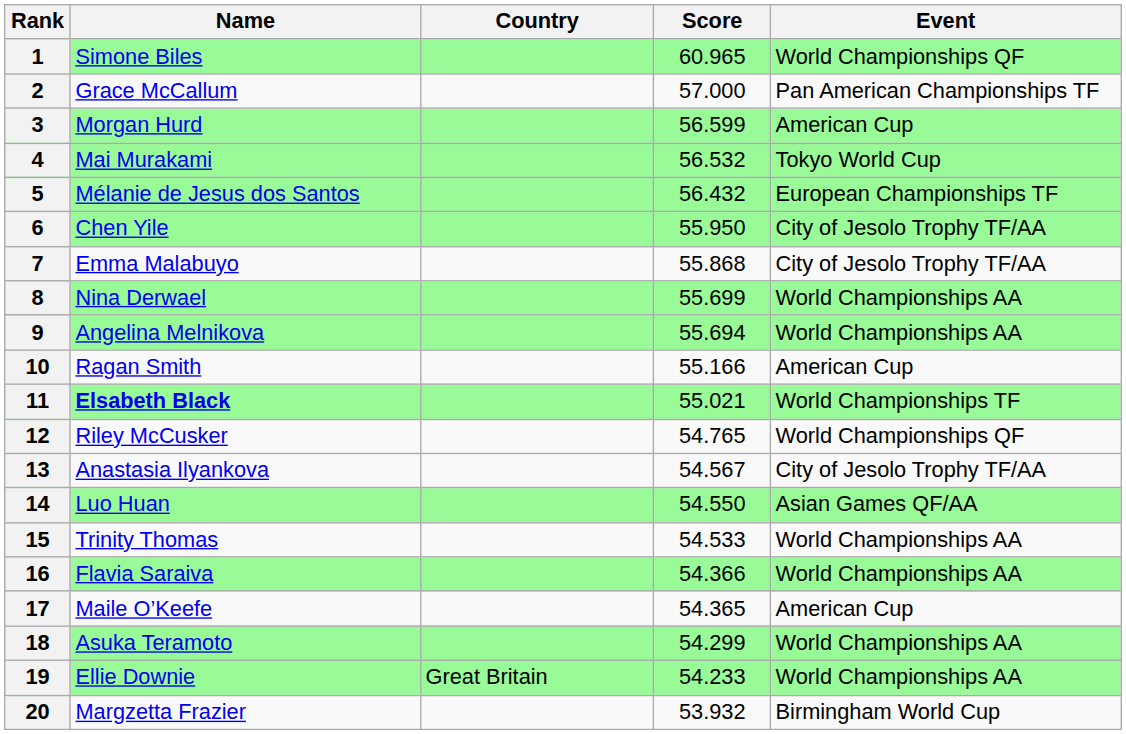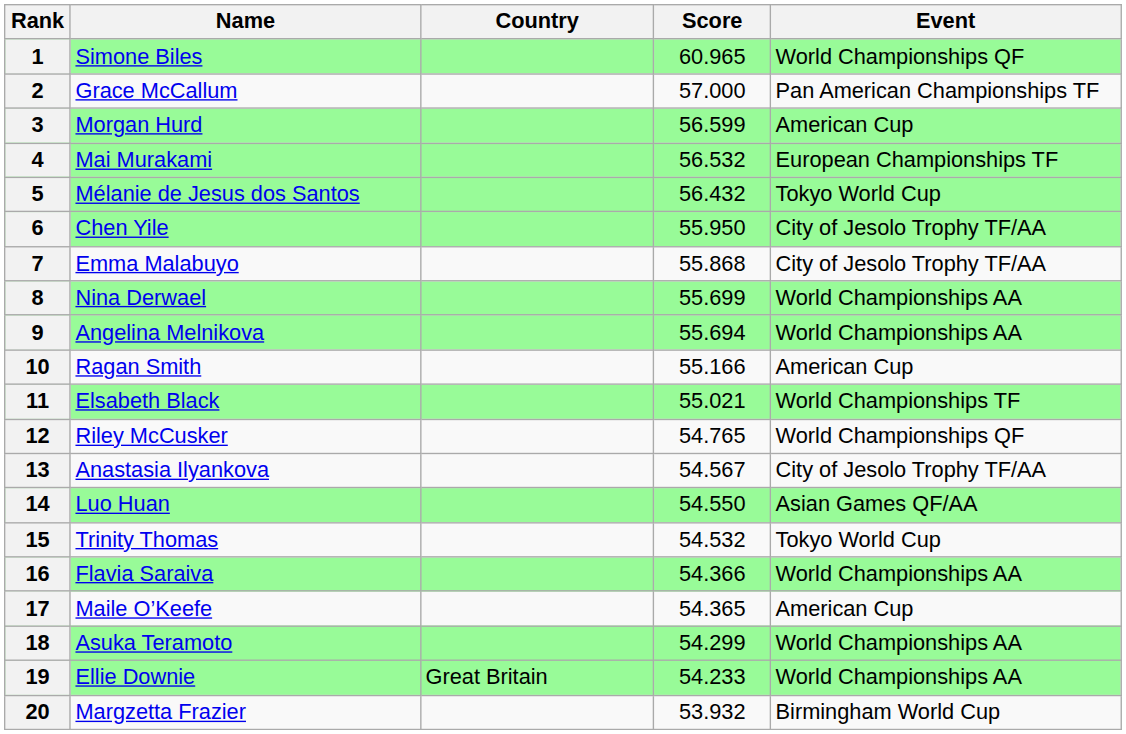4 | Event: Tokyo World Cup -> European Championships TF
5 | Event: European Championships TF -> Tokyo World Cup
11 | Name: bold -> normal
15 | Score: 54.533 -> 54.532
15 | Event: World Championships AA -> Tokyo World Cup
